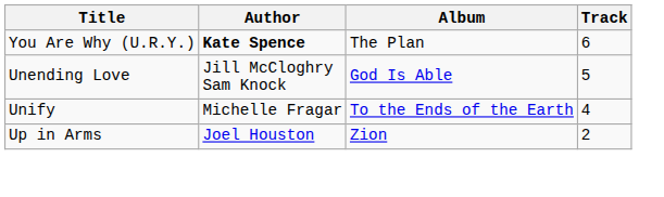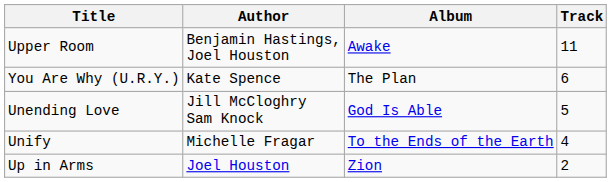+ row: Upper Room | Benjamin Hastings, Joel Houston | Awake | 11
You Are Why (U.R.Y.) | Author: bold -> normal
